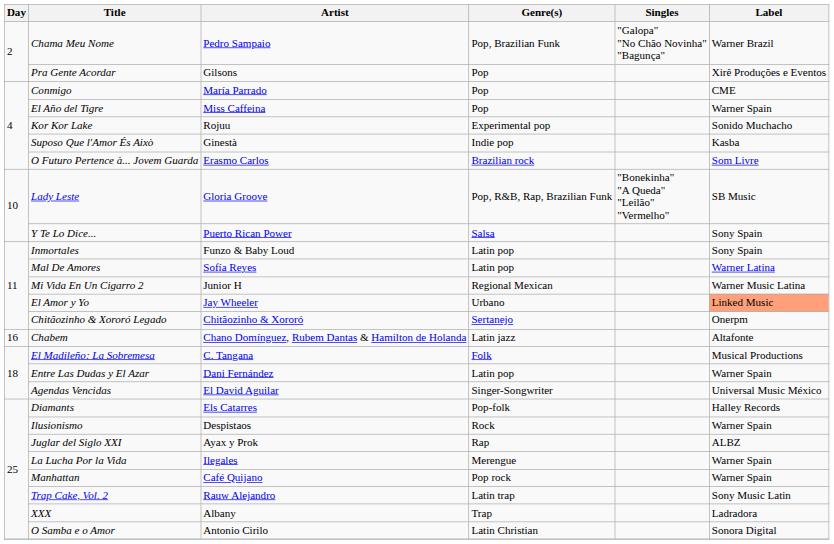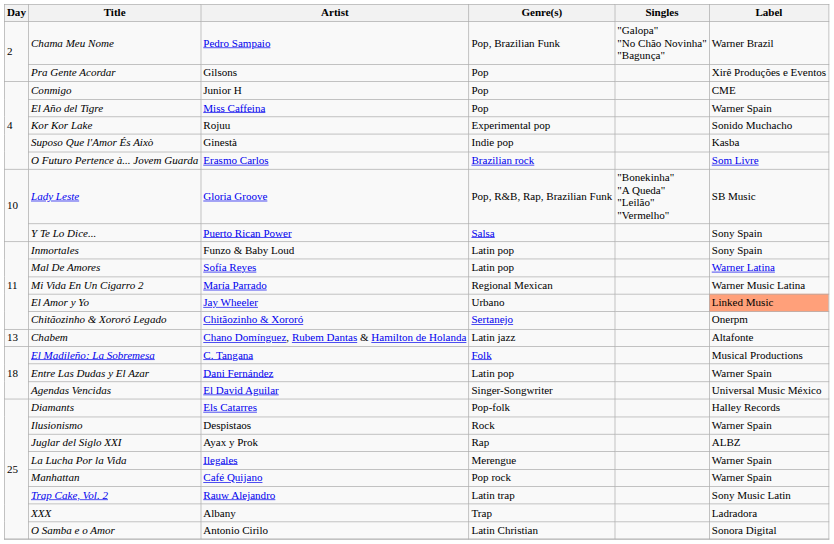Conmigo | Artist: María Parrado -> Junior H
Mi Vida En Un Cigarro 2 | Artist: Junior H -> María Parrado
Chabem | Day: 16 -> 13
